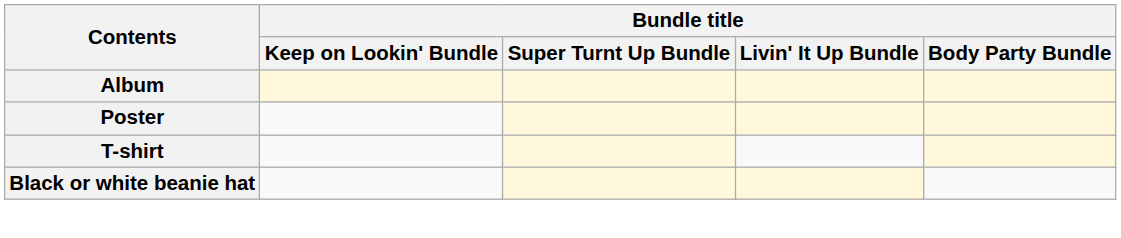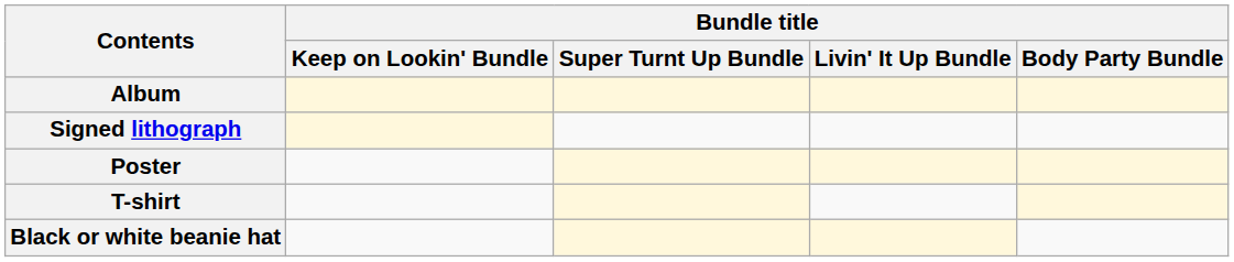+ row: Signed lithograph
